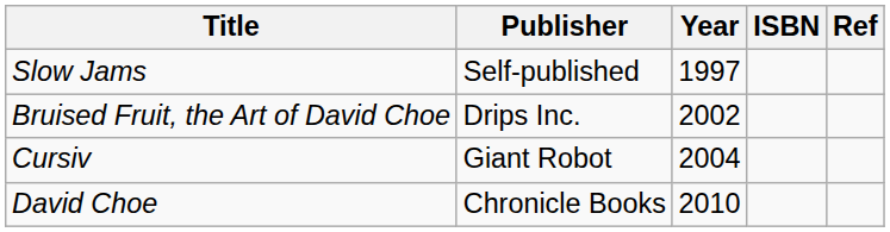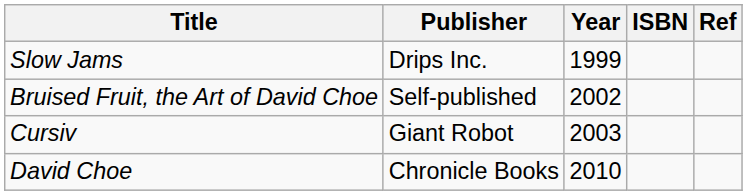Slow Jams | Publisher: Self-published -> Drips Inc.
Slow Jams | Year: 1997 -> 1999
Bruised Fruit, the Art of David Choe | Publisher: Drips Inc. -> Self-published
Cursiv | Year: 2004 -> 2003
